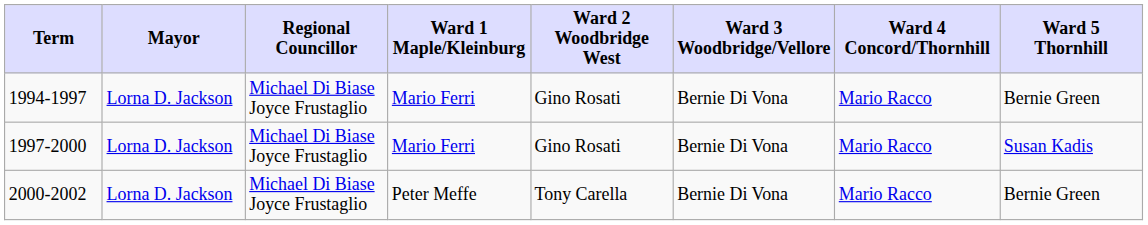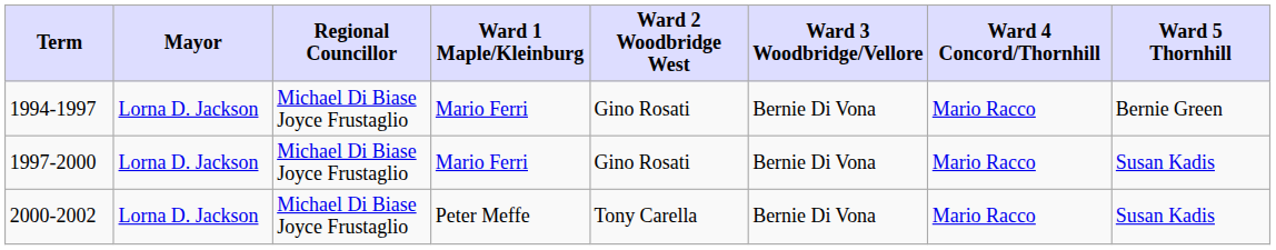2000-2002 | Ward 5 Thornhill: Bernie Green -> Susan Kadis
